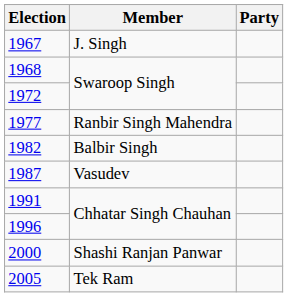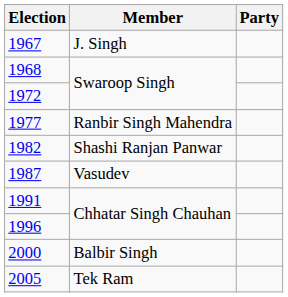1982 | Member: Balbir Singh -> Shashi Ranjan Panwar
2000 | Member: Shashi Ranjan Panwar -> Balbir Singh
